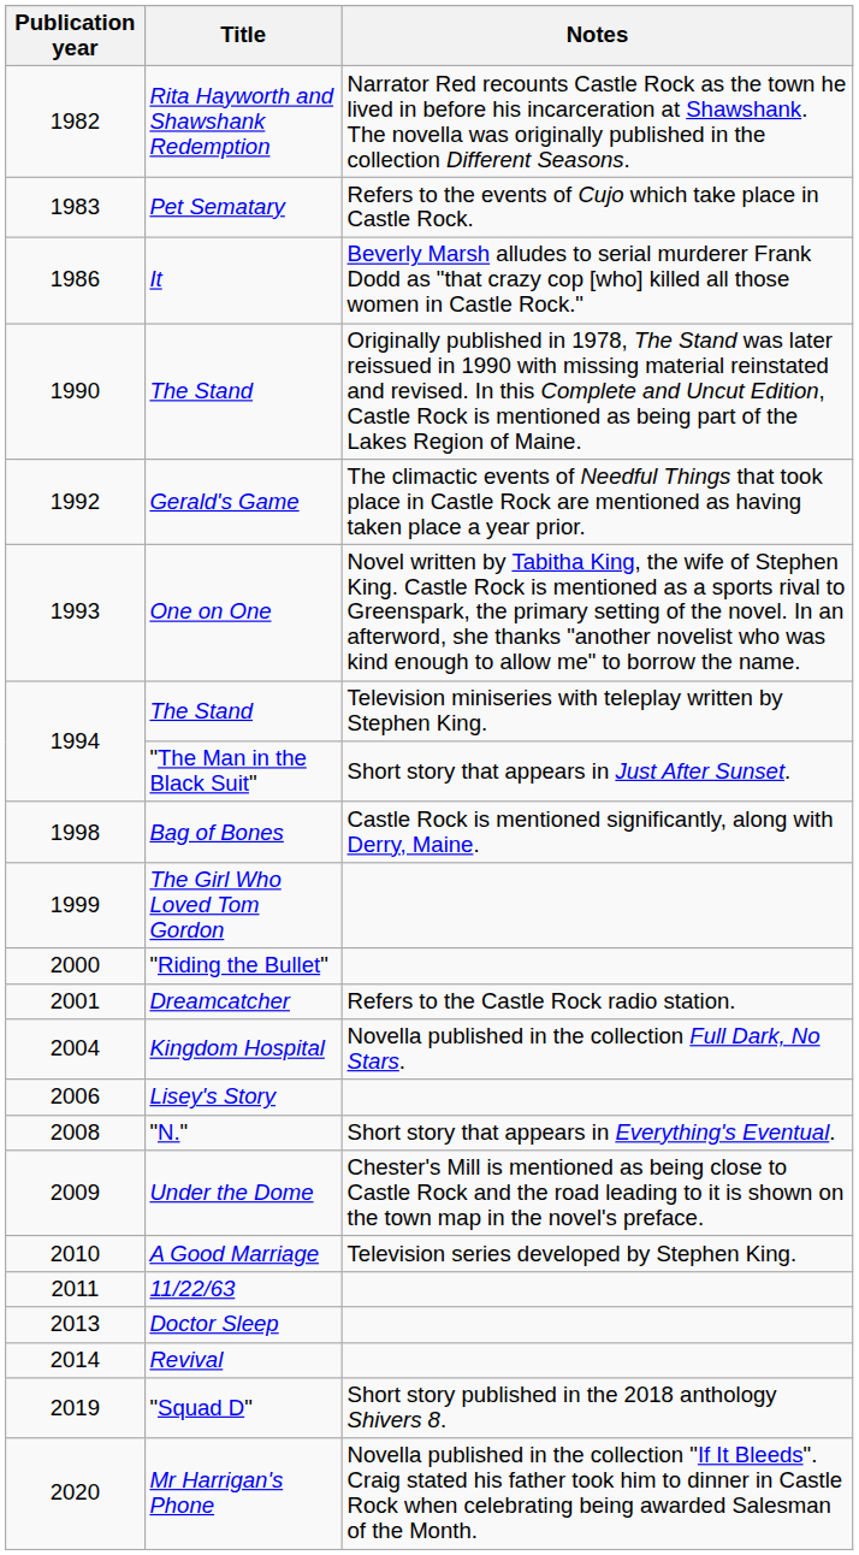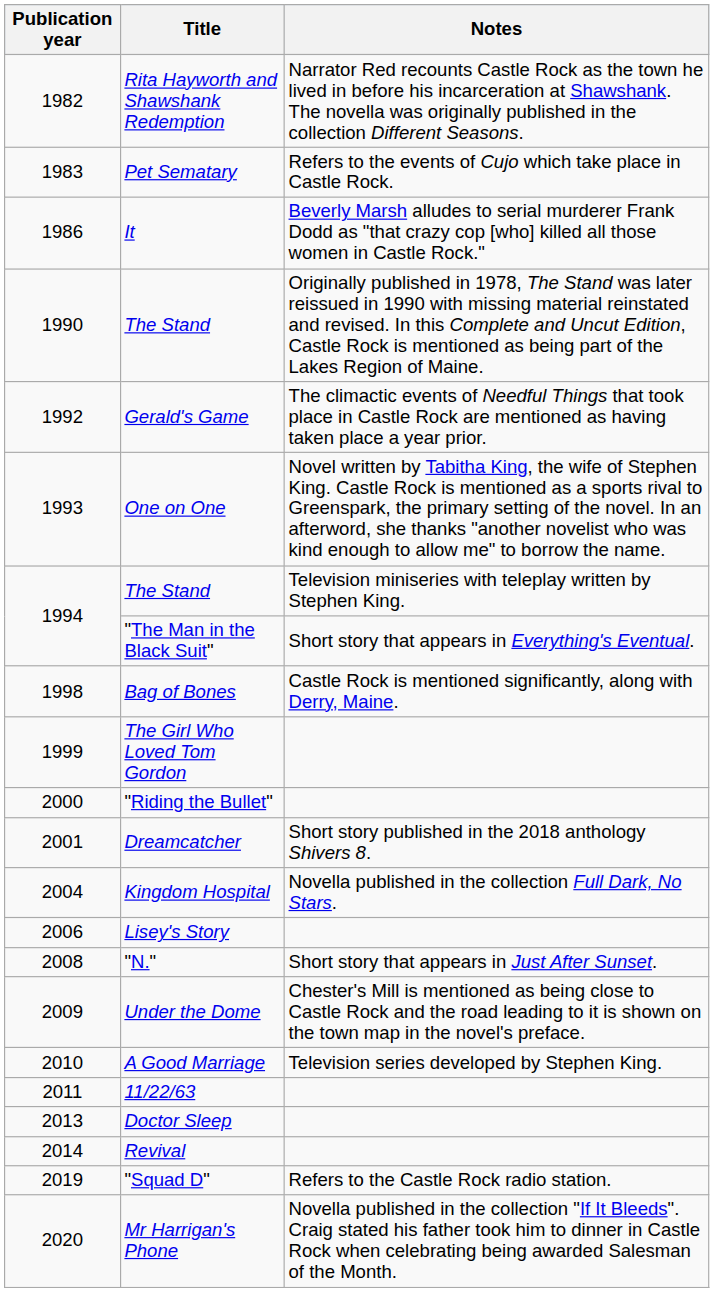"The Man in the Black Suit" | Notes: Short story that appears in Just After Sunset. -> Short story that appears in Everything's Eventual.
Dreamcatcher | Notes: Refers to the Castle Rock radio station. -> Short story published in the 2018 anthology Shivers 8.
"N." | Notes: Short story that appears in Everything's Eventual. -> Short story that appears in Just After Sunset.
"Squad D" | Notes: Short story published in the 2018 anthology Shivers 8. -> Refers to the Castle Rock radio station.
